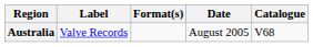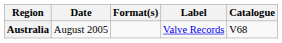columns swapped: Date <-> Label
